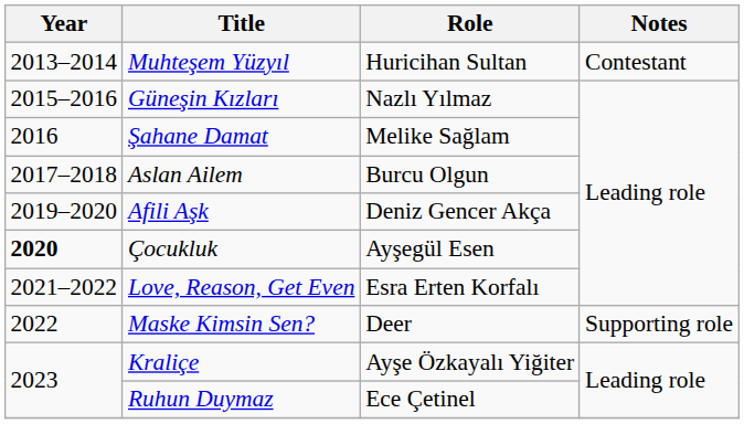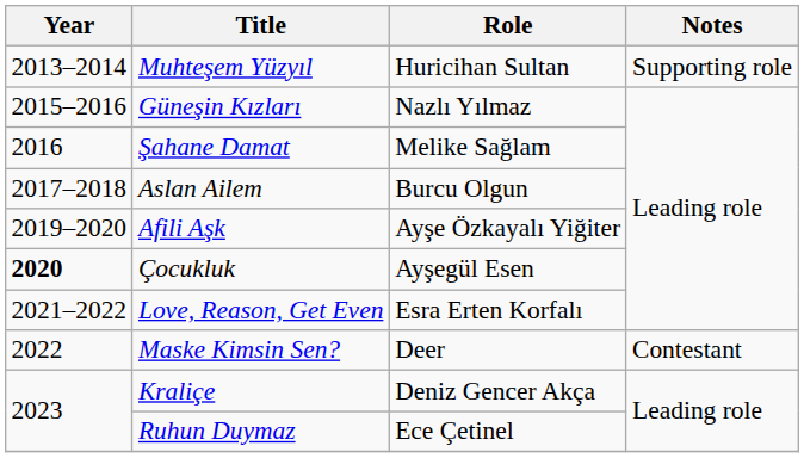Muhteşem Yüzyıl | Notes: Contestant -> Supporting role
Afili Aşk | Role: Deniz Gencer Akça -> Ayşe Özkayalı Yiğiter
Maske Kimsin Sen? | Notes: Supporting role -> Contestant
Kraliçe | Role: Ayşe Özkayalı Yiğiter -> Deniz Gencer Akça
